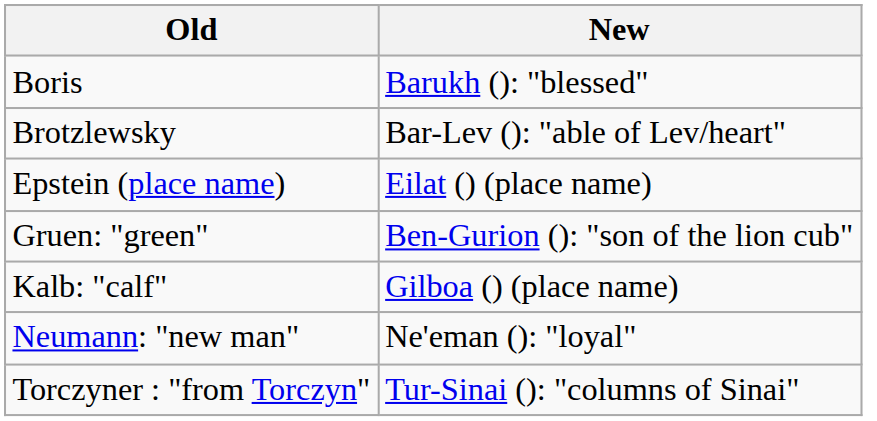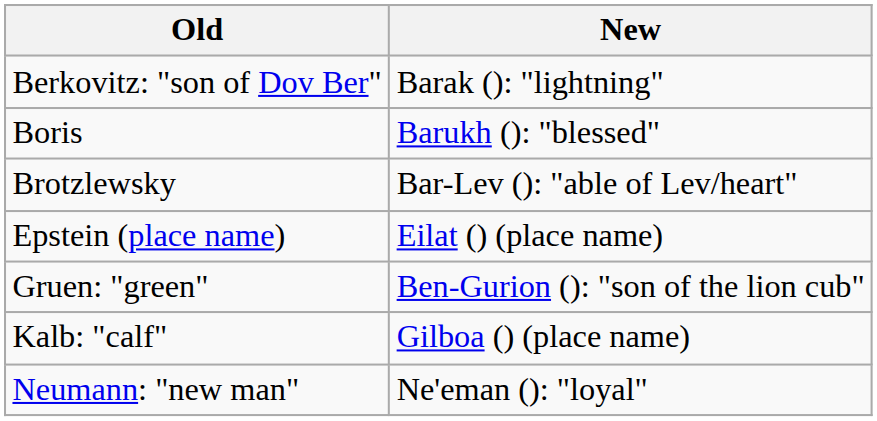+ row: Berkovitz: "son of Dov Ber" | Barak (): "lightning"
- row: Torczyner : "from Torczyn" | Tur-Sinai (): "columns of Sinai"
